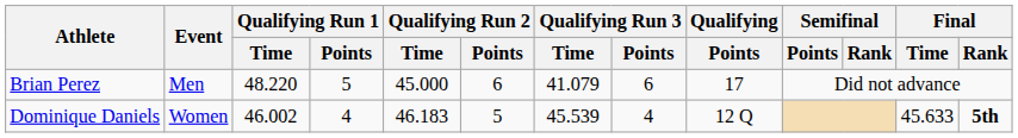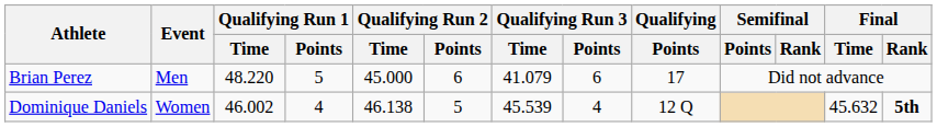Dominique Daniels | Qualifying Run 2 / Time: 46.183 -> 46.138
Dominique Daniels | Final / Time: 45.633 -> 45.632
